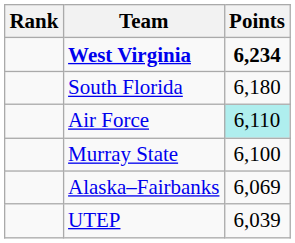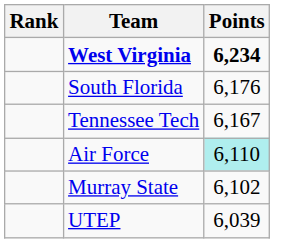South Florida | Points: 6,180 -> 6,176
+ row: Tennessee Tech | 6,167
Murray State | Points: 6,100 -> 6,102
- row: Alaska–Fairbanks | 6,069
